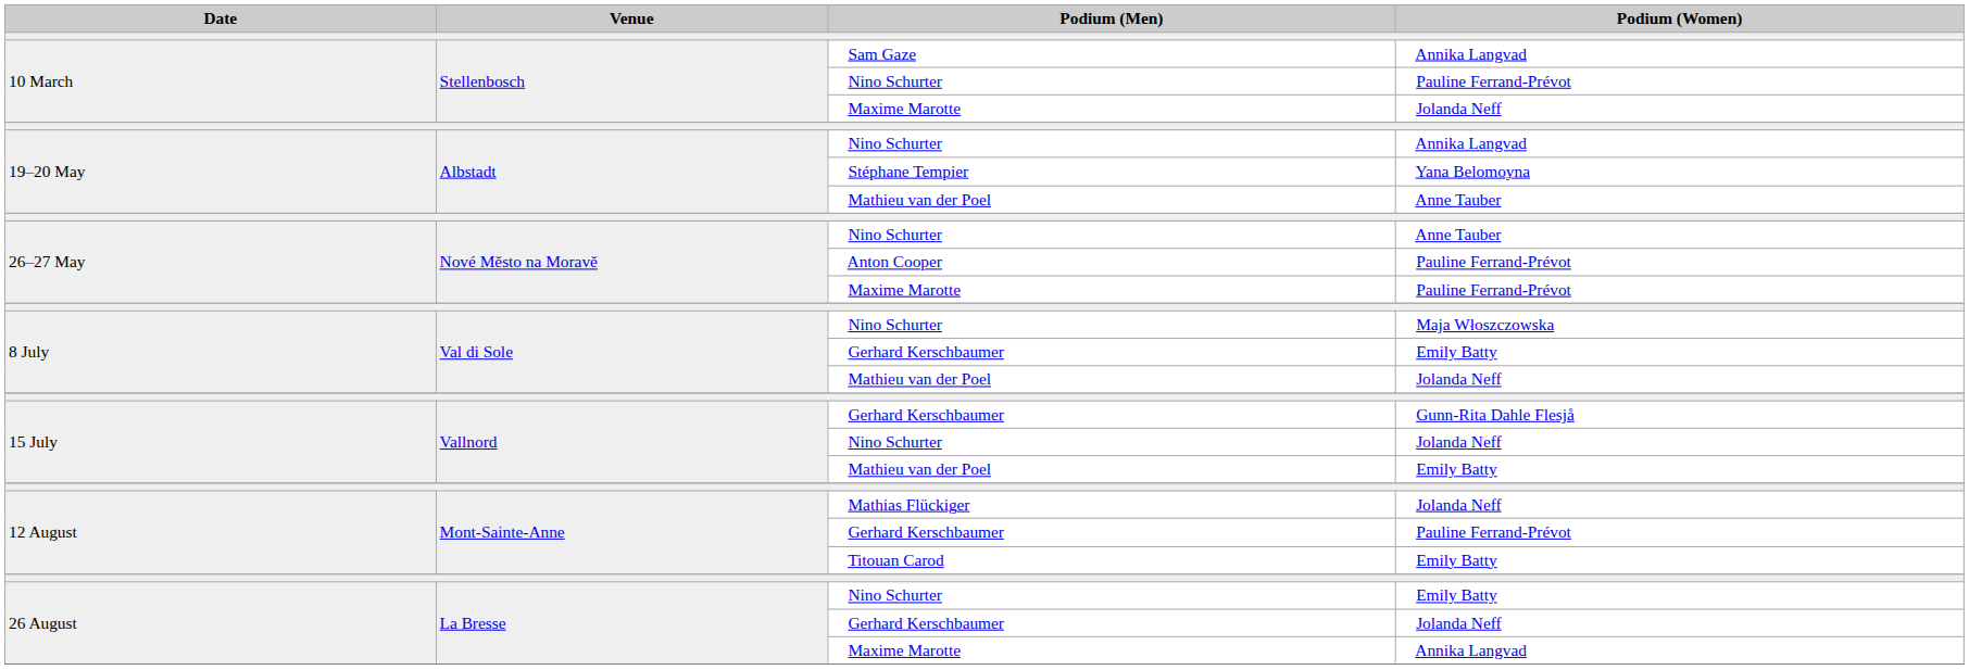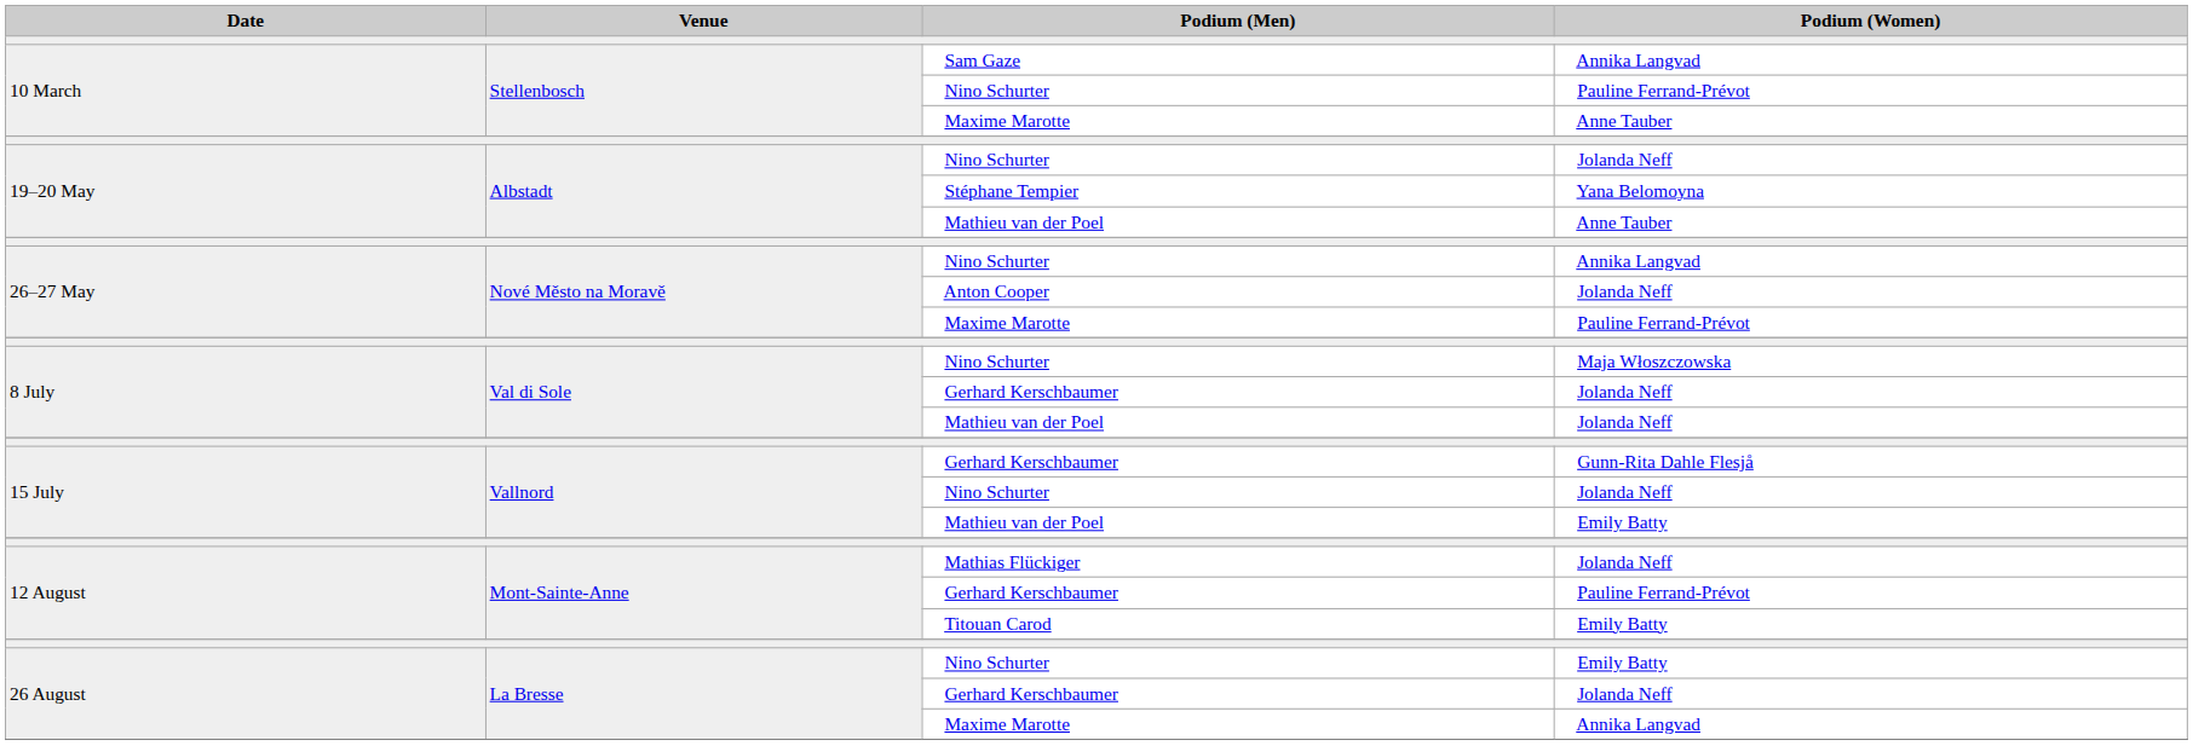10 March / Maxime Marotte | Podium (Women): Jolanda Neff -> Anne Tauber
19–20 May / Nino Schurter | Podium (Women): Annika Langvad -> Jolanda Neff
26–27 May / Nino Schurter | Podium (Women): Anne Tauber -> Annika Langvad
Anton Cooper | Podium (Women): Pauline Ferrand-Prévot -> Jolanda Neff
8 July / Gerhard Kerschbaumer | Podium (Women): Emily Batty -> Jolanda Neff
